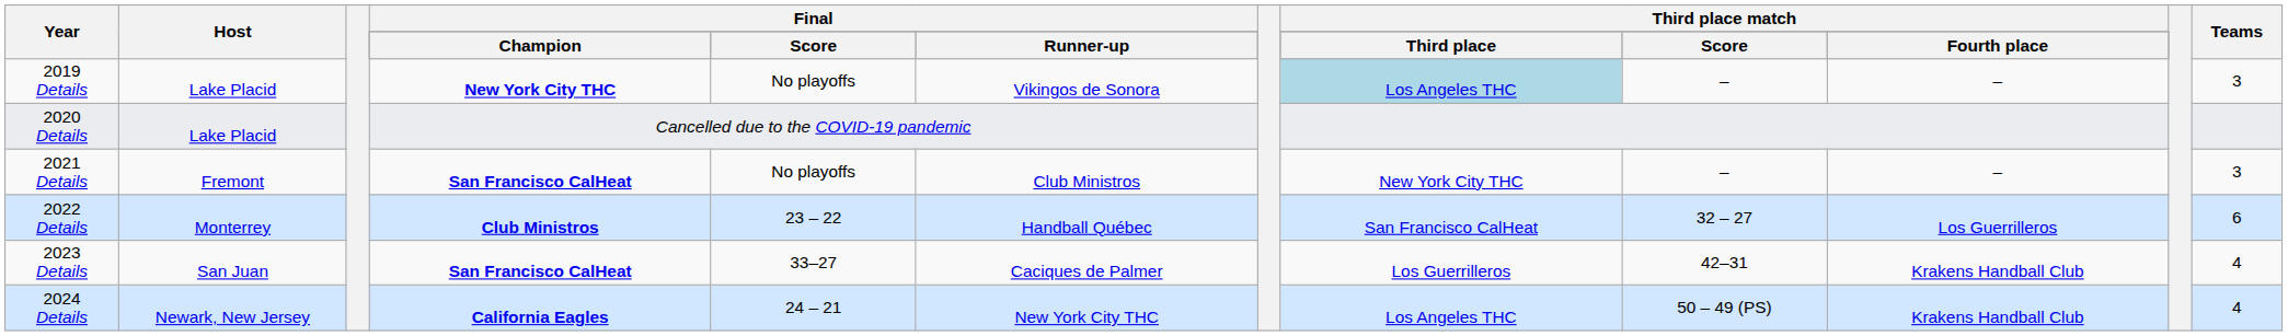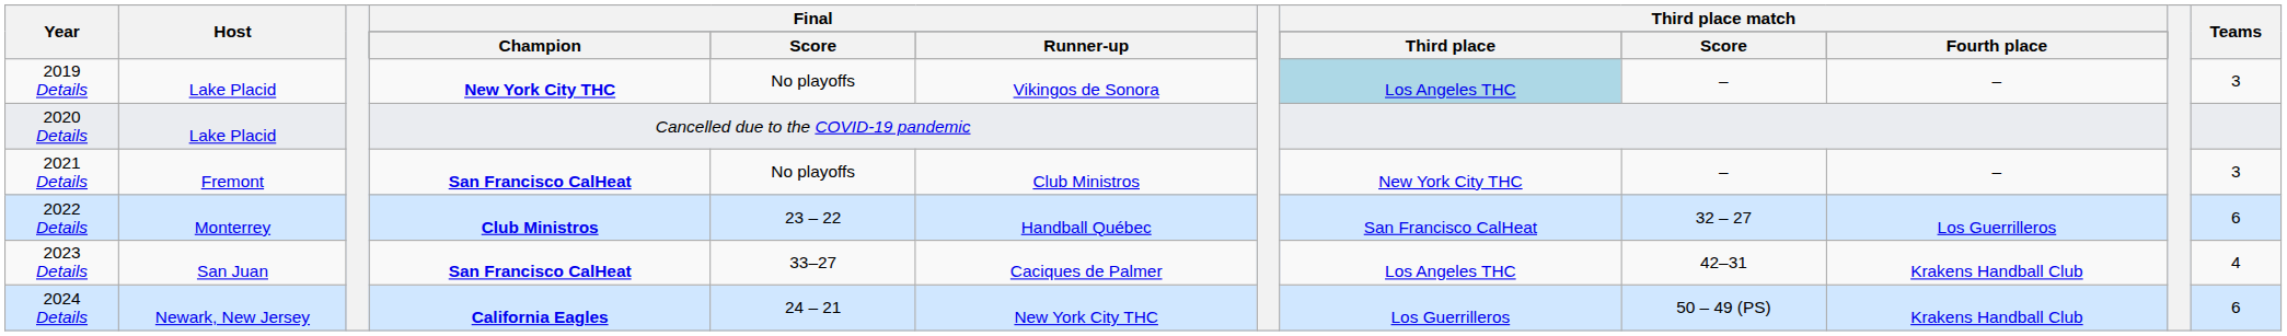2023 Details | Third place match / Third place: Los Guerrilleros -> Los Angeles THC
2024 Details | Third place match / Third place: Los Angeles THC -> Los Guerrilleros
2024 Details | Teams: 4 -> 6
